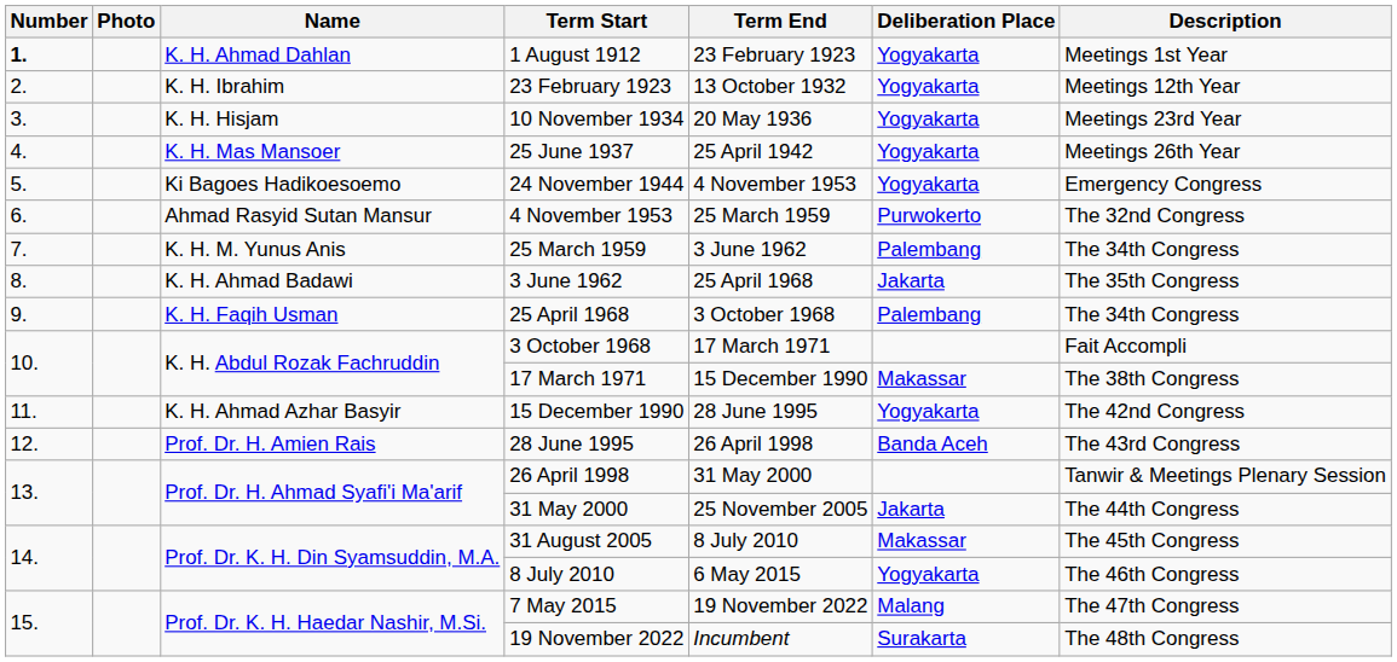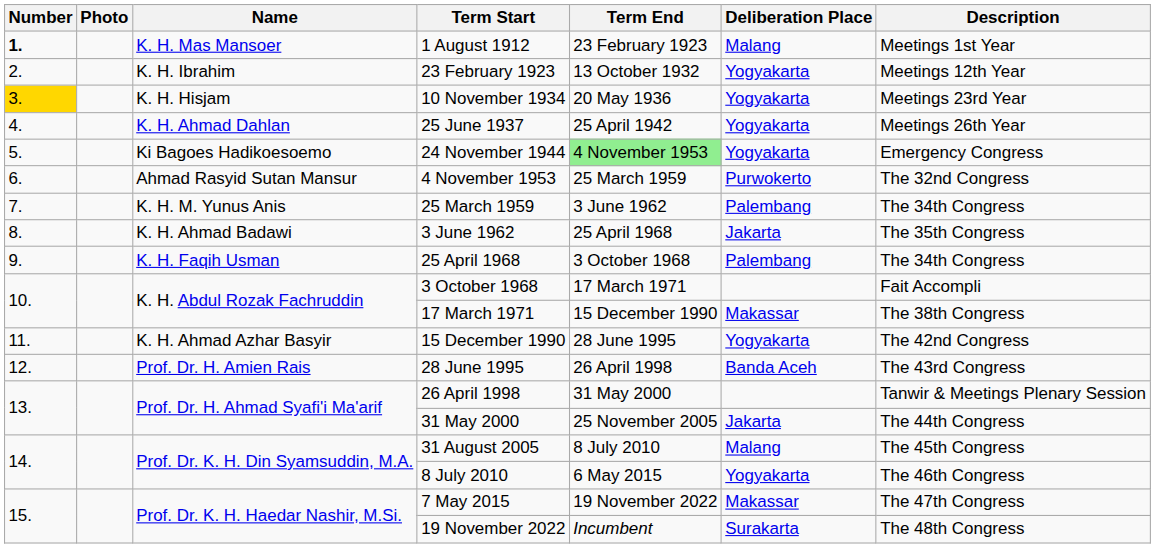1 August 1912 | Name: K. H. Ahmad Dahlan -> K. H. Mas Mansoer
1 August 1912 | Deliberation Place: Yogyakarta -> Malang
10 November 1934 | Number: no background -> gold background
25 June 1937 | Name: K. H. Mas Mansoer -> K. H. Ahmad Dahlan
24 November 1944 | Term End: no background -> lightgreen background
31 August 2005 | Deliberation Place: Makassar -> Malang
7 May 2015 | Deliberation Place: Malang -> Makassar
